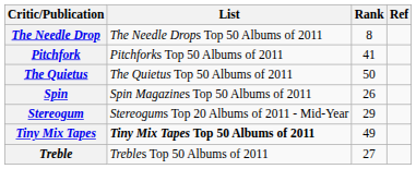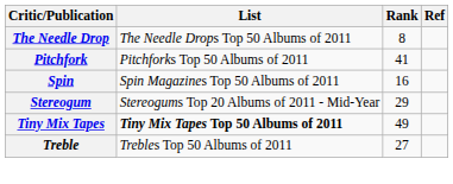- row: The Quietus | The Quietus Top 50 Albums of 2011 | 50
Spin | Rank: 26 -> 16
